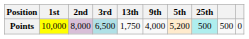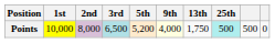columns swapped: 5th <-> 13th
Points | 9th: no background -> lightyellow background
